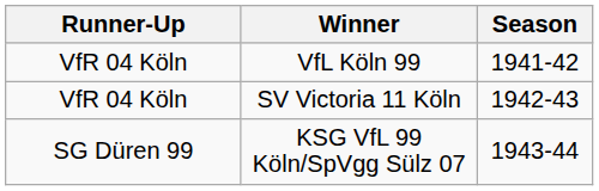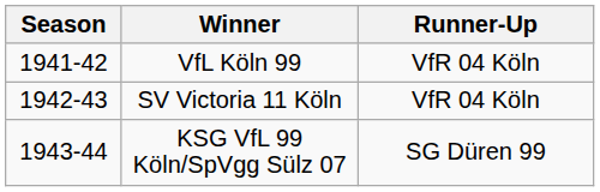columns swapped: Season <-> Runner-Up
